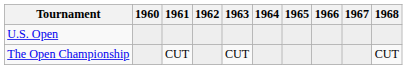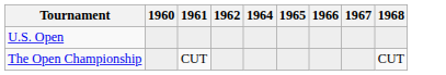- column: 1963 | CUT
